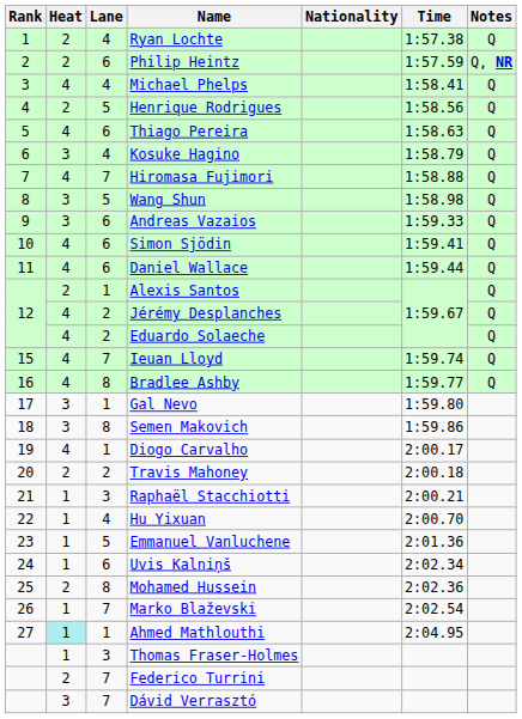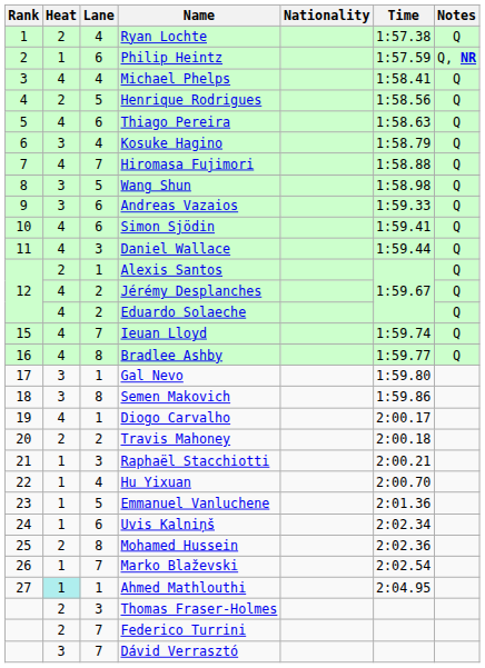Philip Heintz | Heat: 2 -> 1
Daniel Wallace | Lane: 6 -> 3
Thomas Fraser-Holmes | Heat: 1 -> 2
